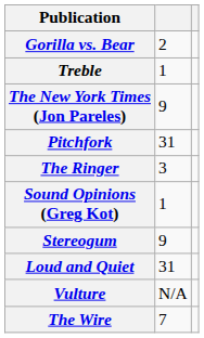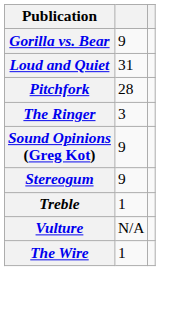Gorilla vs. Bear | column 2: 2 -> 9
rows swapped: Loud and Quiet <-> Treble
- row: The New York Times (Jon Pareles) | 9
Pitchfork | column 2: 31 -> 28
Sound Opinions (Greg Kot) | column 2: 1 -> 9
The Wire | column 2: 7 -> 1
